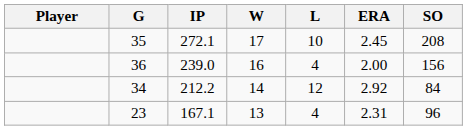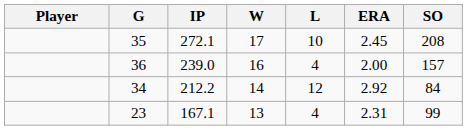36 | SO: 156 -> 157
23 | SO: 96 -> 99
